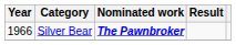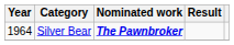Silver Bear | Year: 1966 -> 1964
